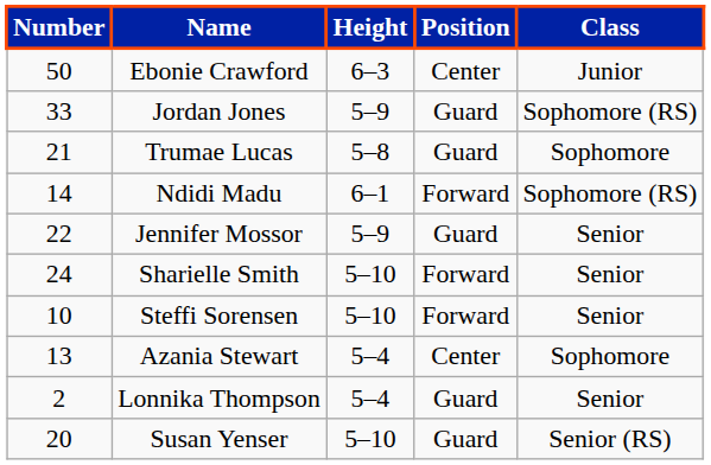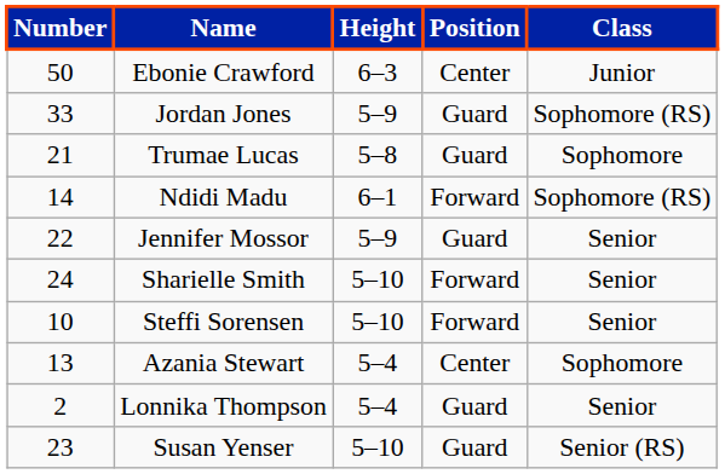Susan Yenser | Number: 20 -> 23
